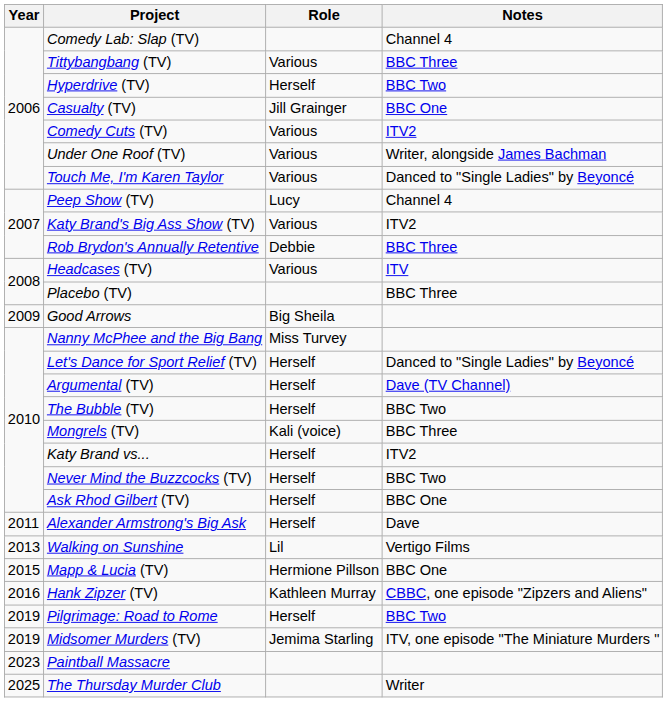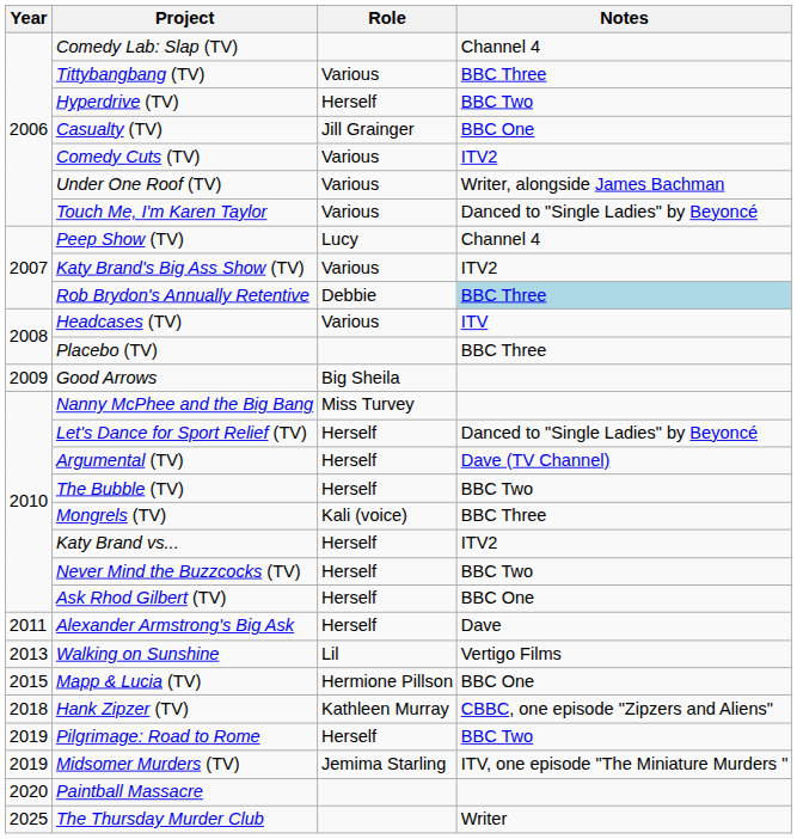Rob Brydon's Annually Retentive | Notes: no background -> lightblue background
Hank Zipzer (TV) | Year: 2016 -> 2018
Paintball Massacre | Year: 2023 -> 2020
